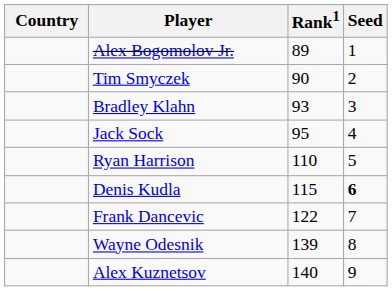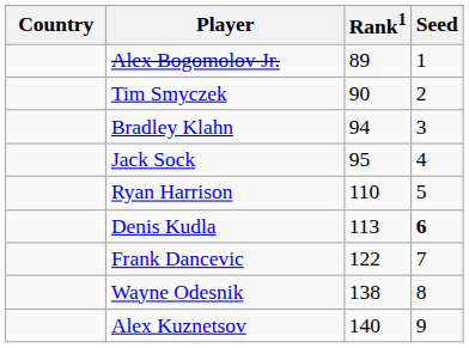Bradley Klahn | Rank1: 93 -> 94
Denis Kudla | Rank1: 115 -> 113
Wayne Odesnik | Rank1: 139 -> 138
